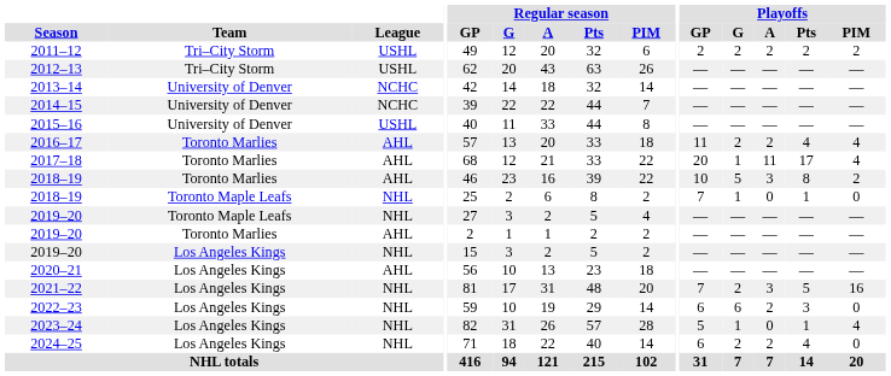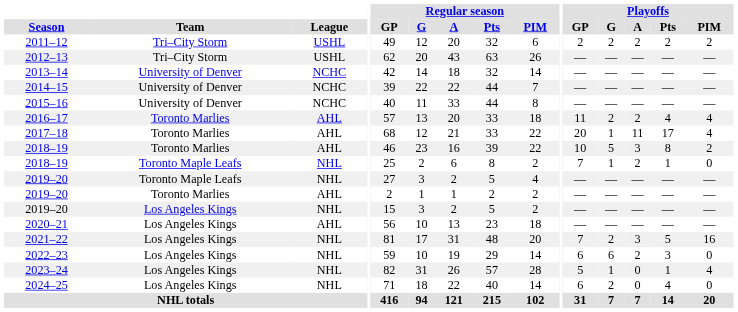2015–16 | League: USHL -> NCHC
2018–19 / Toronto Maple Leafs | Playoffs / A: 0 -> 2
2024–25 | Playoffs / A: 2 -> 0
